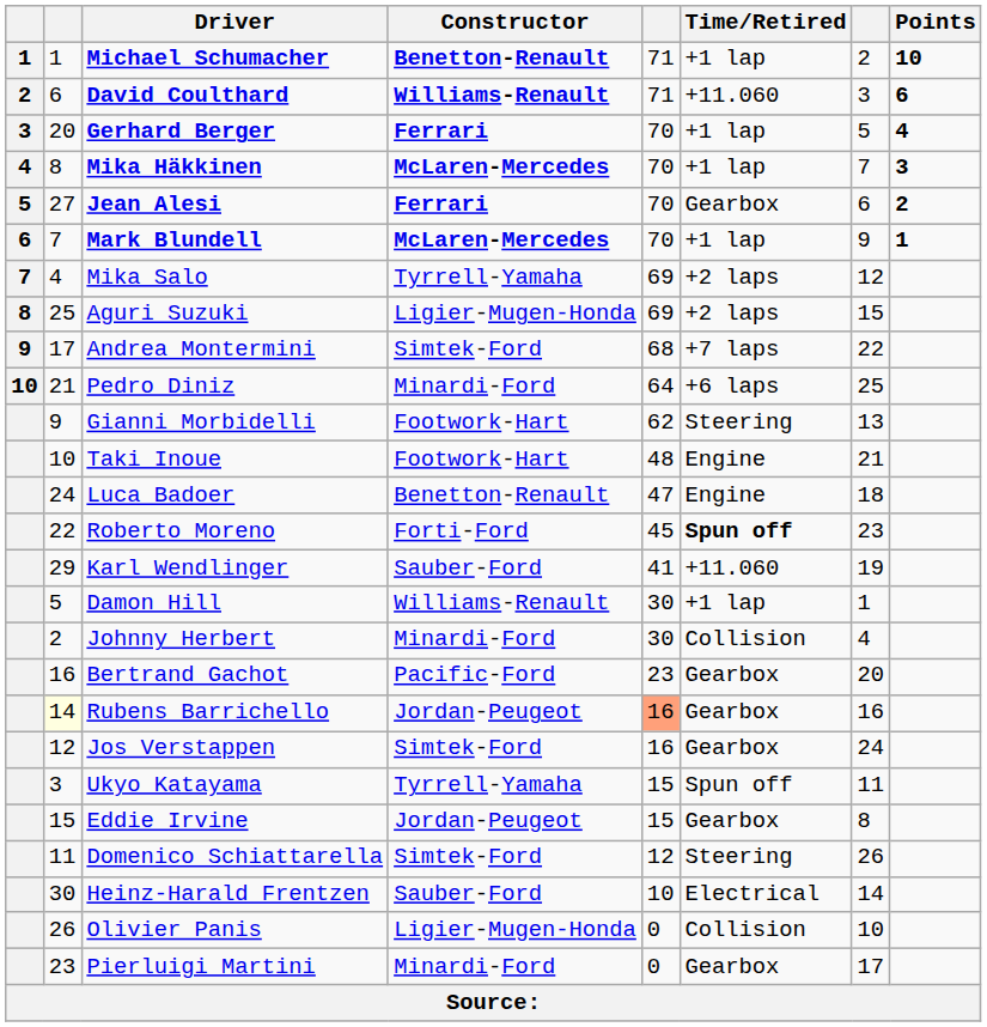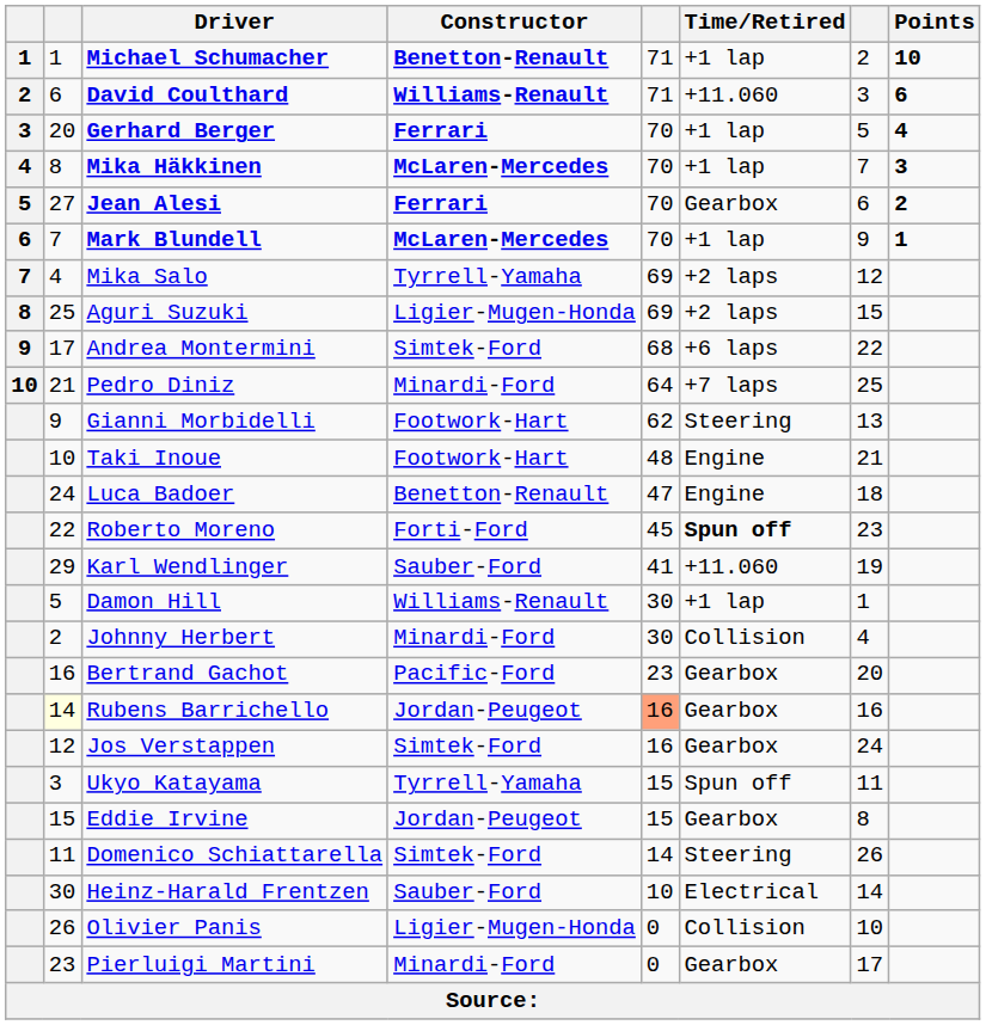Andrea Montermini | Time/Retired: +7 laps -> +6 laps
Pedro Diniz | Time/Retired: +6 laps -> +7 laps
Domenico Schiattarella | column 5: 12 -> 14
